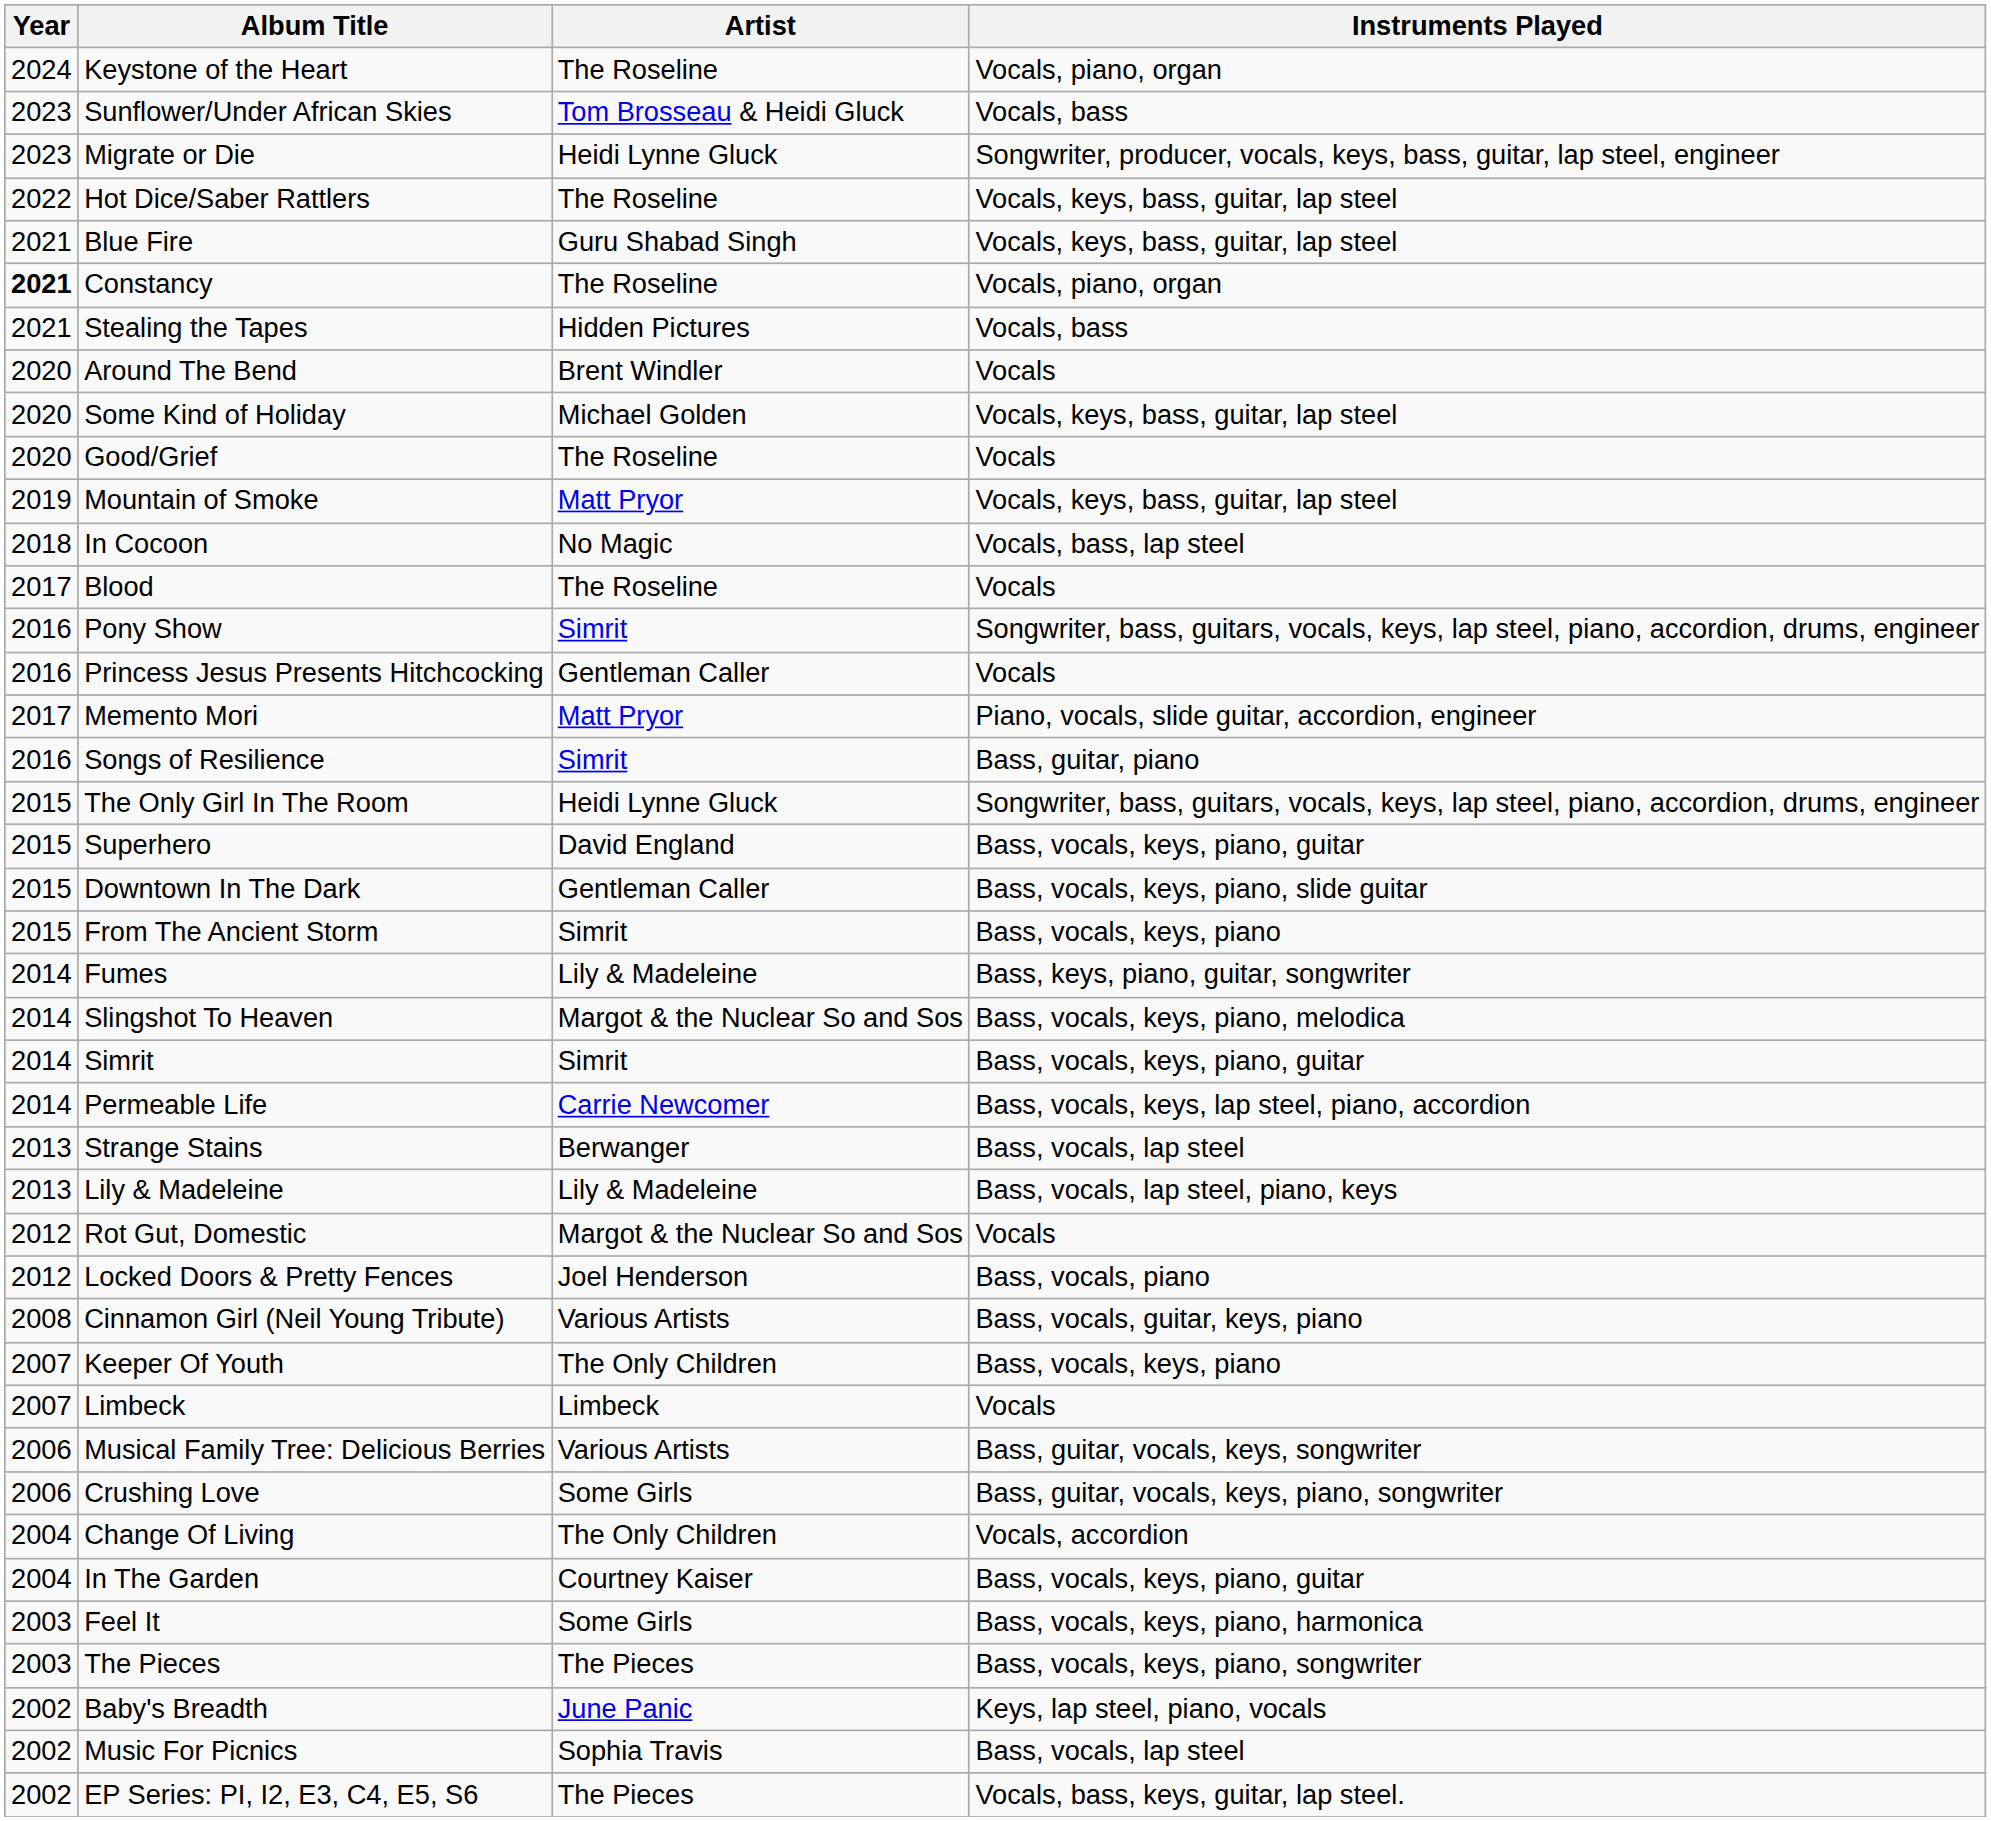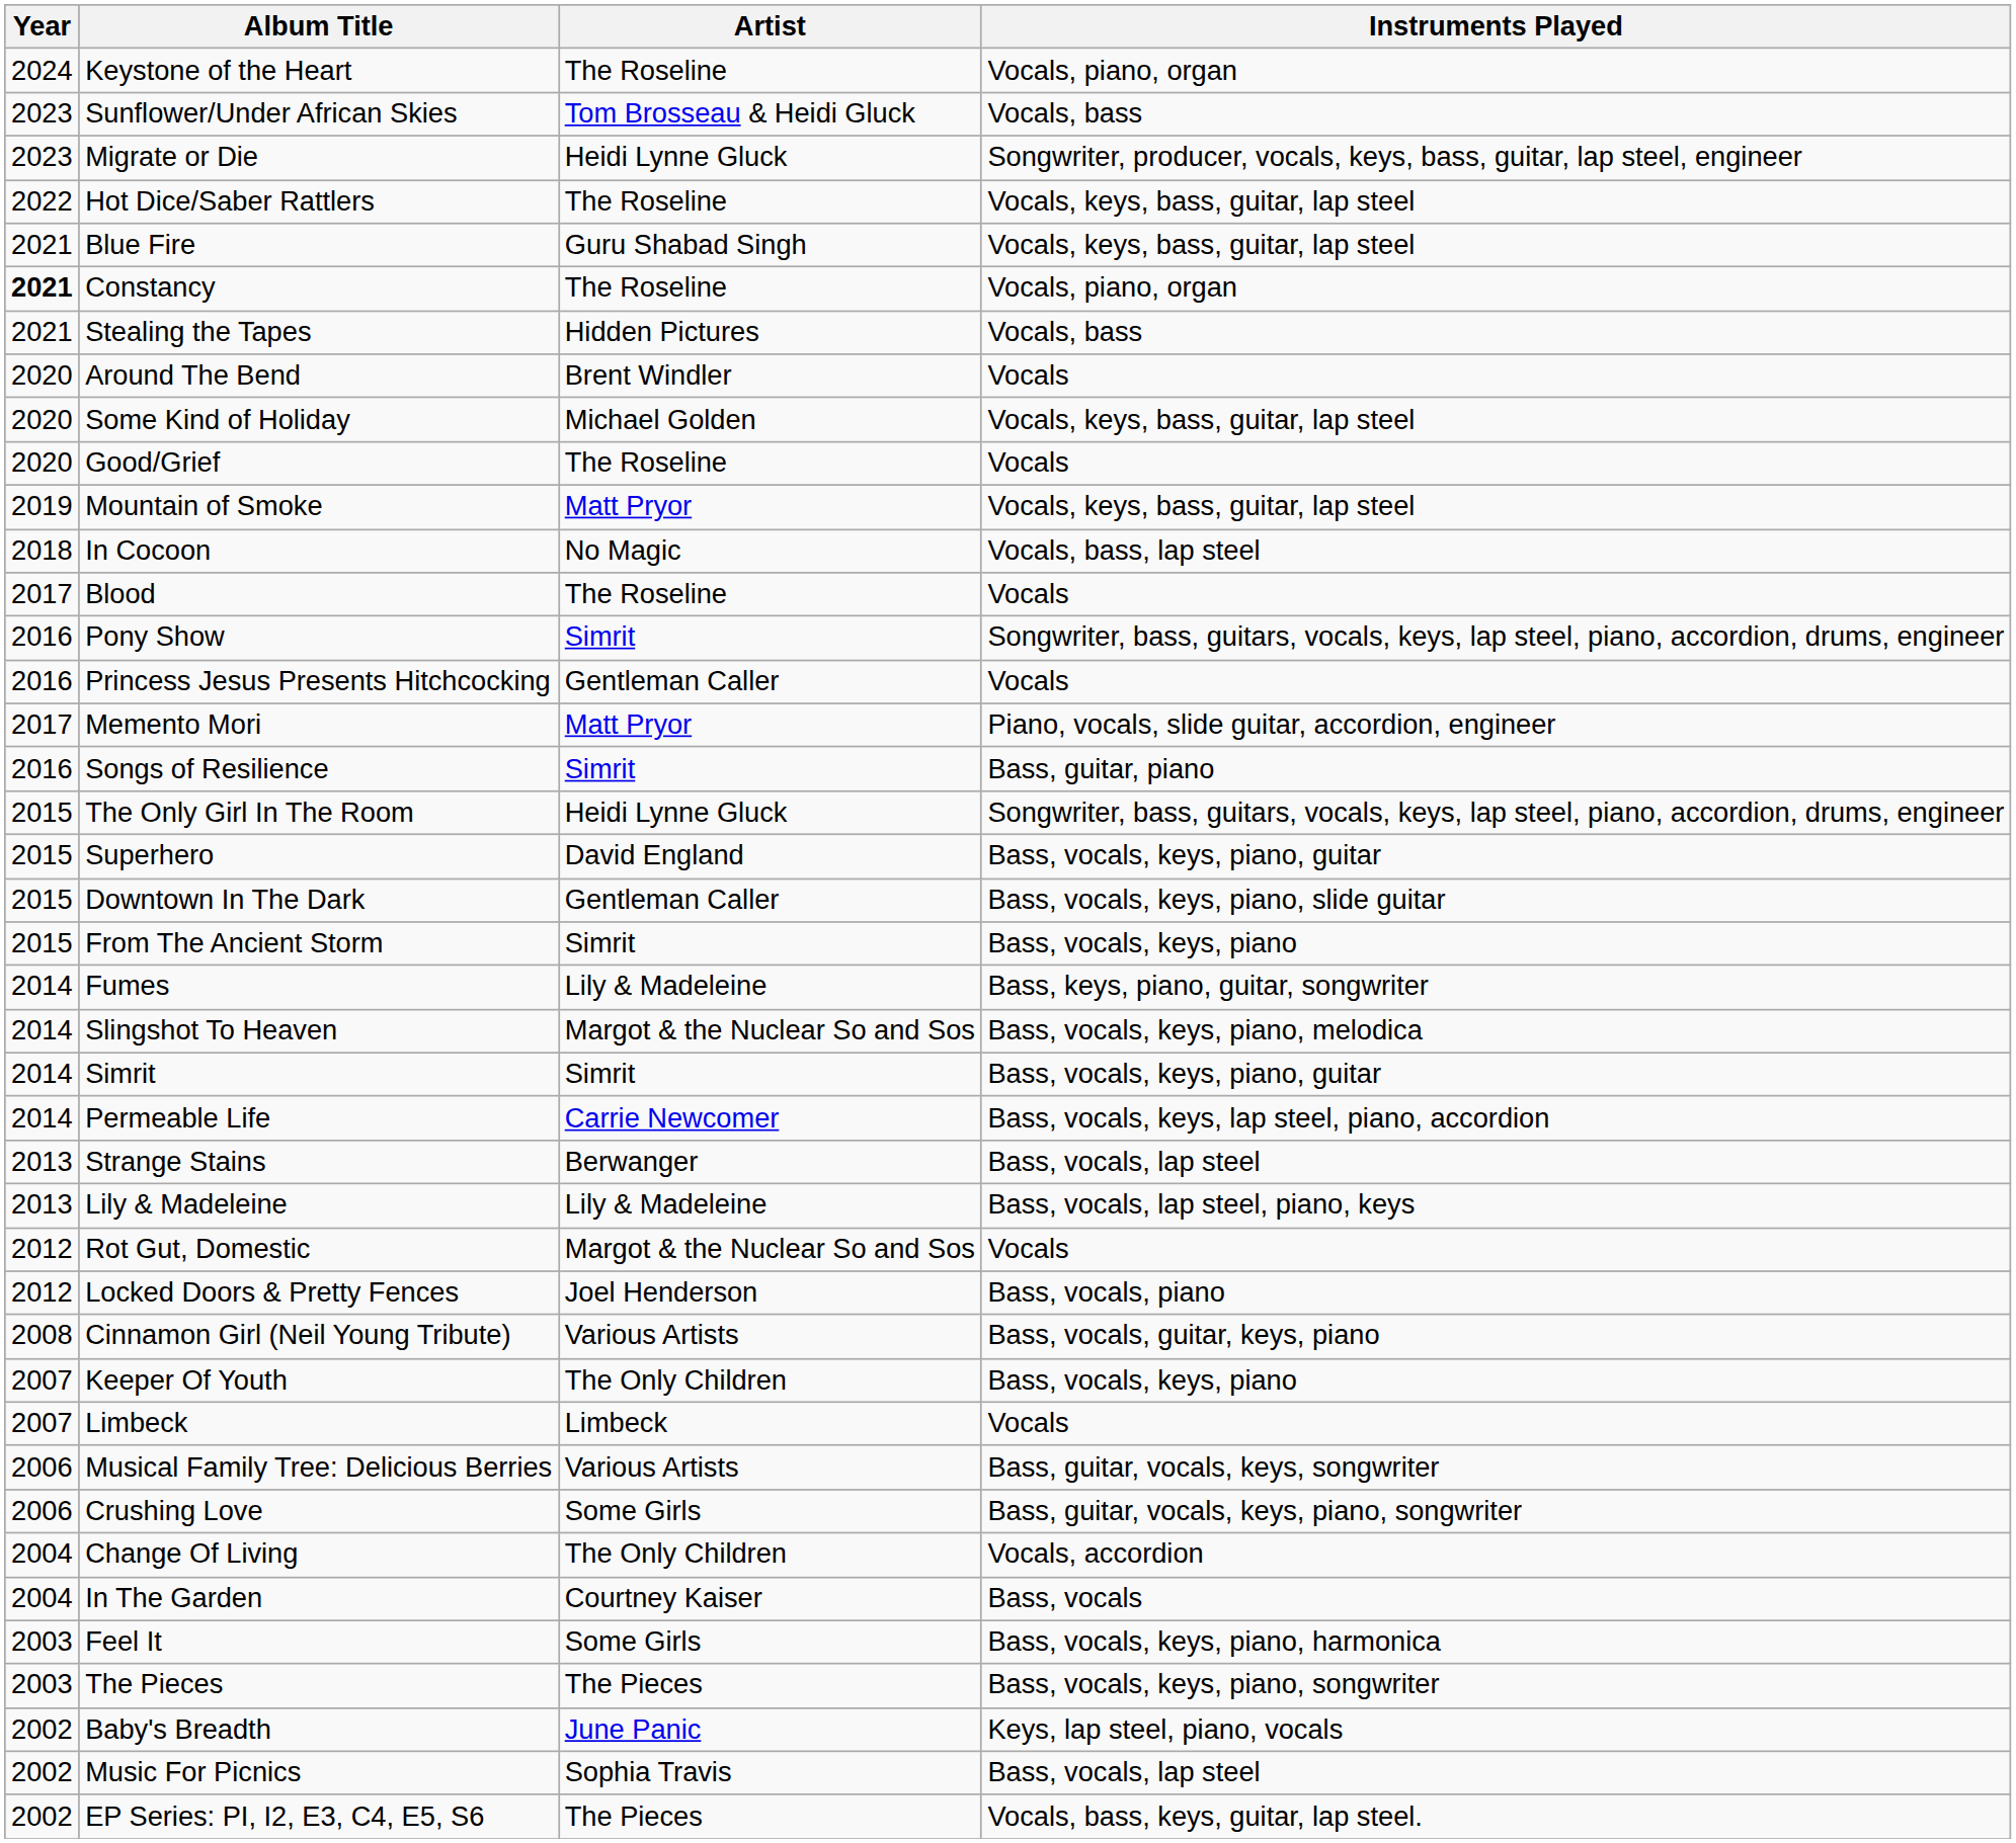In The Garden | Instruments Played: Bass, vocals, keys, piano, guitar -> Bass, vocals
